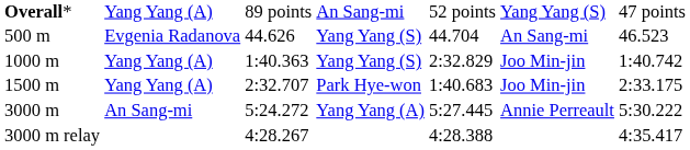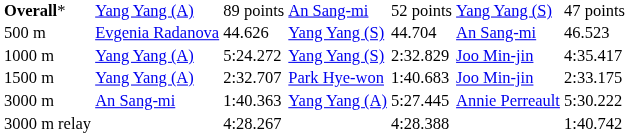1000 m | column 3: 1:40.363 -> 5:24.272
1000 m | column 7: 1:40.742 -> 4:35.417
3000 m | column 3: 5:24.272 -> 1:40.363
3000 m relay | column 7: 4:35.417 -> 1:40.742
